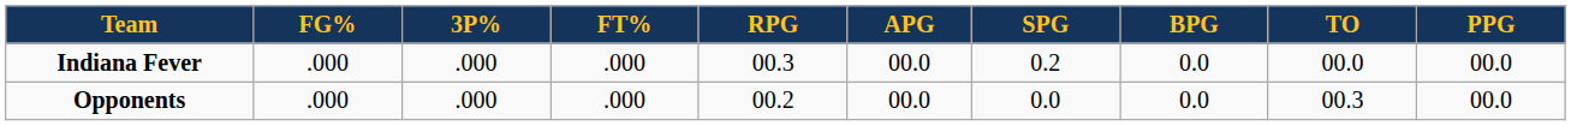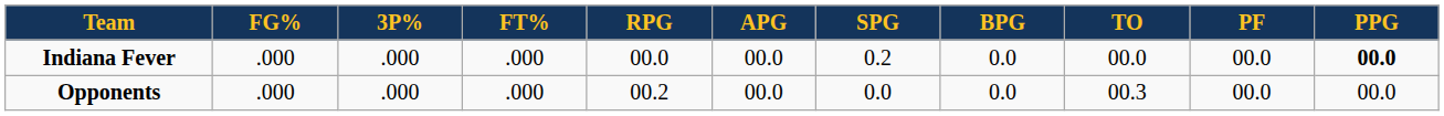+ column: PF | 00.0 | 00.0
Indiana Fever | RPG: 00.3 -> 00.0
Indiana Fever | PPG: normal -> bold
